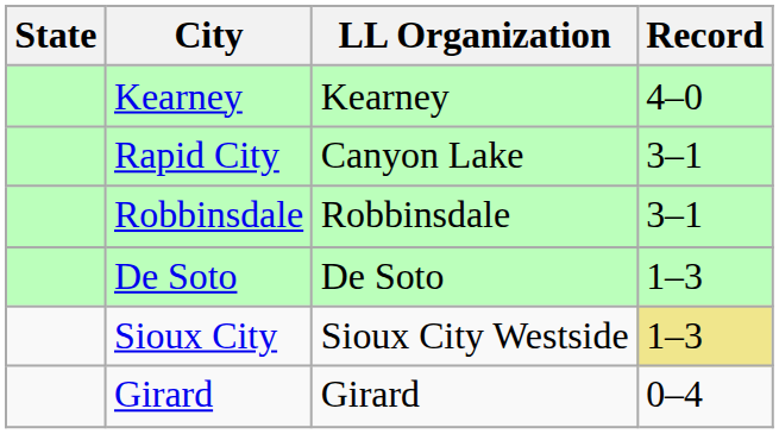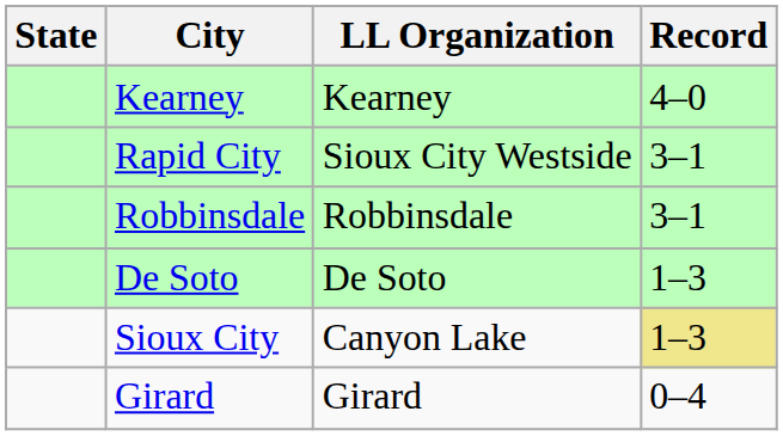Rapid City | LL Organization: Canyon Lake -> Sioux City Westside
Sioux City | LL Organization: Sioux City Westside -> Canyon Lake
